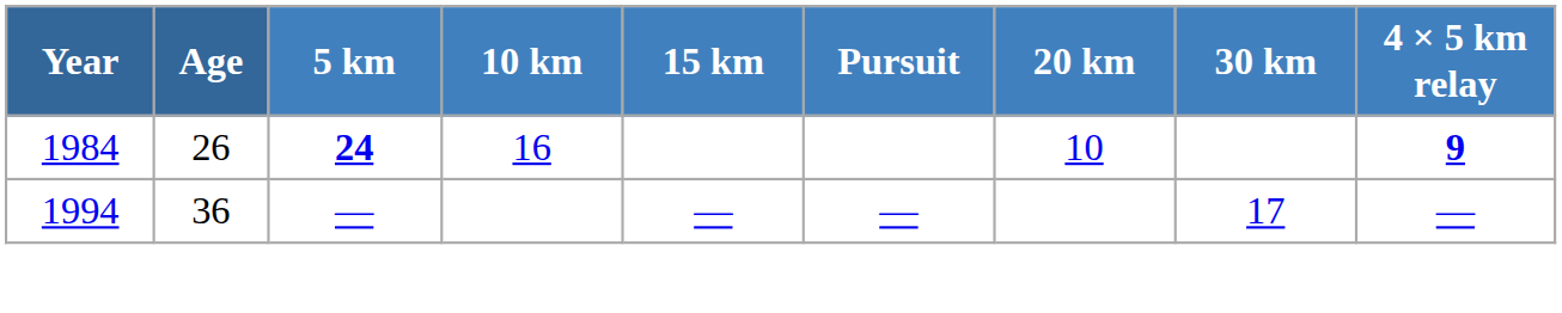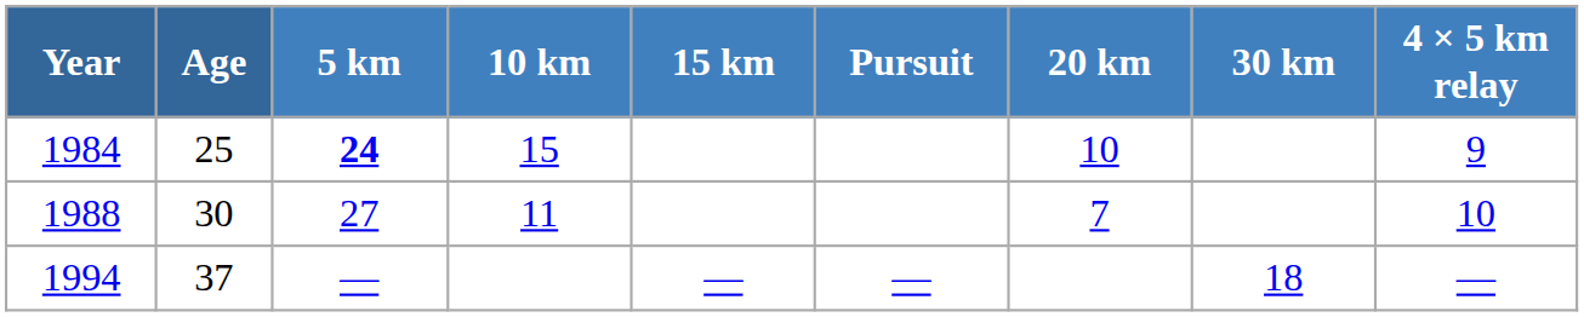1984 | Age: 26 -> 25
1984 | 10 km: 16 -> 15
1984 | 4 × 5 km relay: bold -> normal
+ row: 1988 | 30 | 27 | 11 | 7 | 10
1994 | Age: 36 -> 37
1994 | 30 km: 17 -> 18
